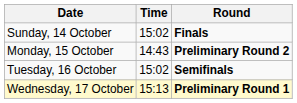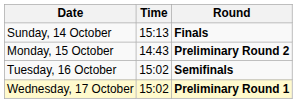Sunday, 14 October | Time: 15:02 -> 15:13
Wednesday, 17 October | Time: 15:13 -> 15:02
